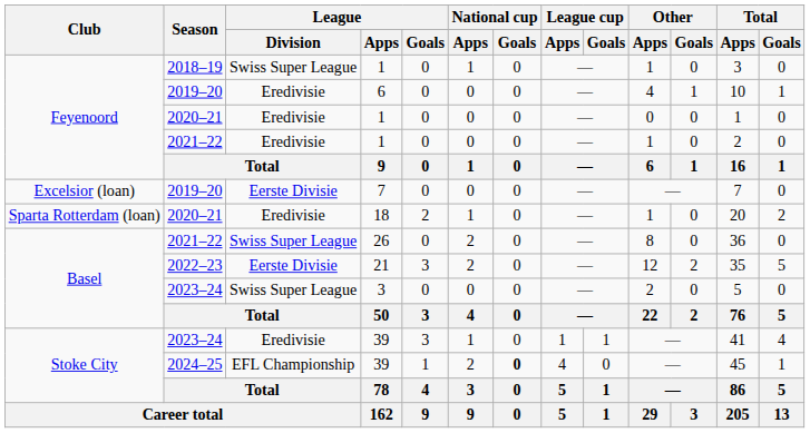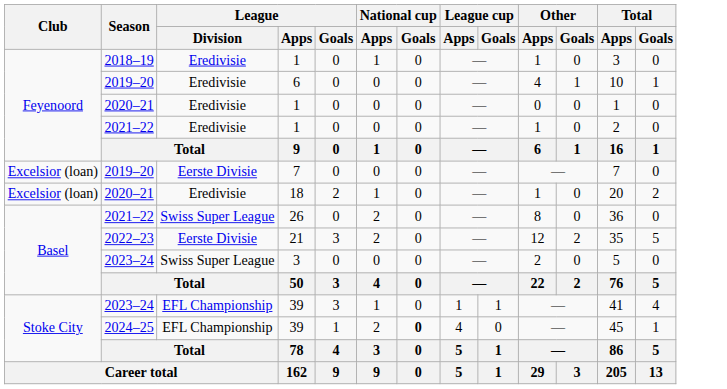2018–19 / 1 | League / Division: Swiss Super League -> Eredivisie
18 | Club: Sparta Rotterdam (loan) -> Excelsior (loan)
2023–24 / 39 | League / Division: Eredivisie -> EFL Championship
